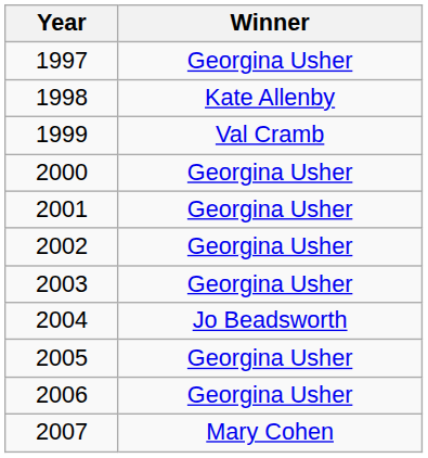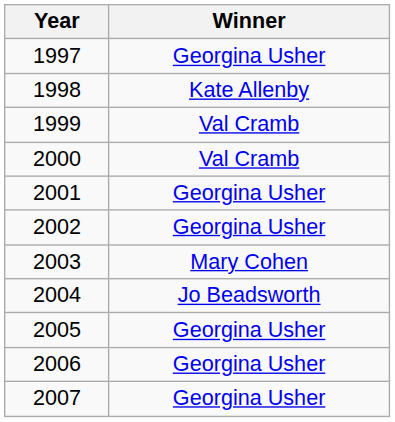2000 | Winner: Georgina Usher -> Val Cramb
2003 | Winner: Georgina Usher -> Mary Cohen
2007 | Winner: Mary Cohen -> Georgina Usher
